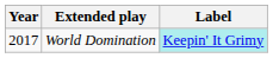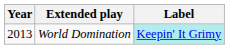World Domination | Year: 2017 -> 2013
